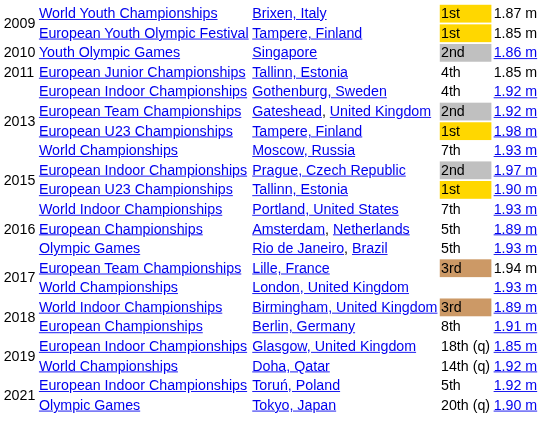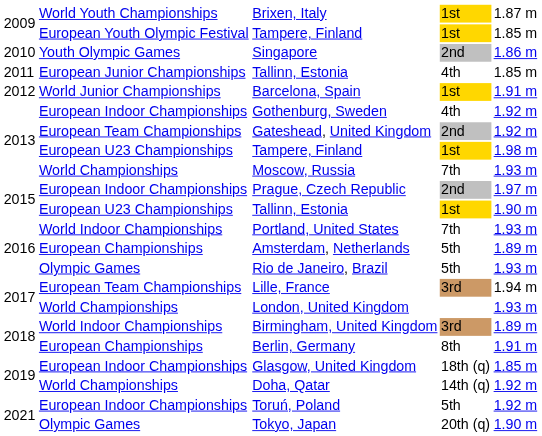+ row: 2012 | World Junior Championships | Barcelona, Spain | 1st | 1.91 m
